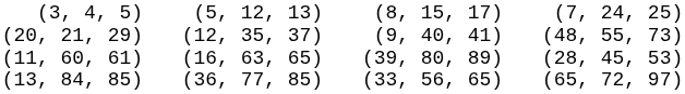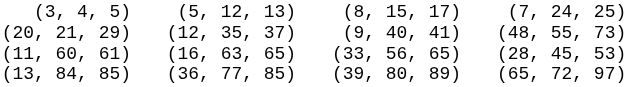(11, 60, 61) | column 3: (39, 80, 89) -> (33, 56, 65)
(13, 84, 85) | column 3: (33, 56, 65) -> (39, 80, 89)
